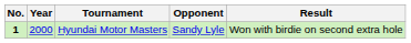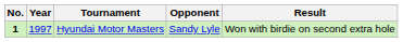Hyundai Motor Masters | Year: 2000 -> 1997
